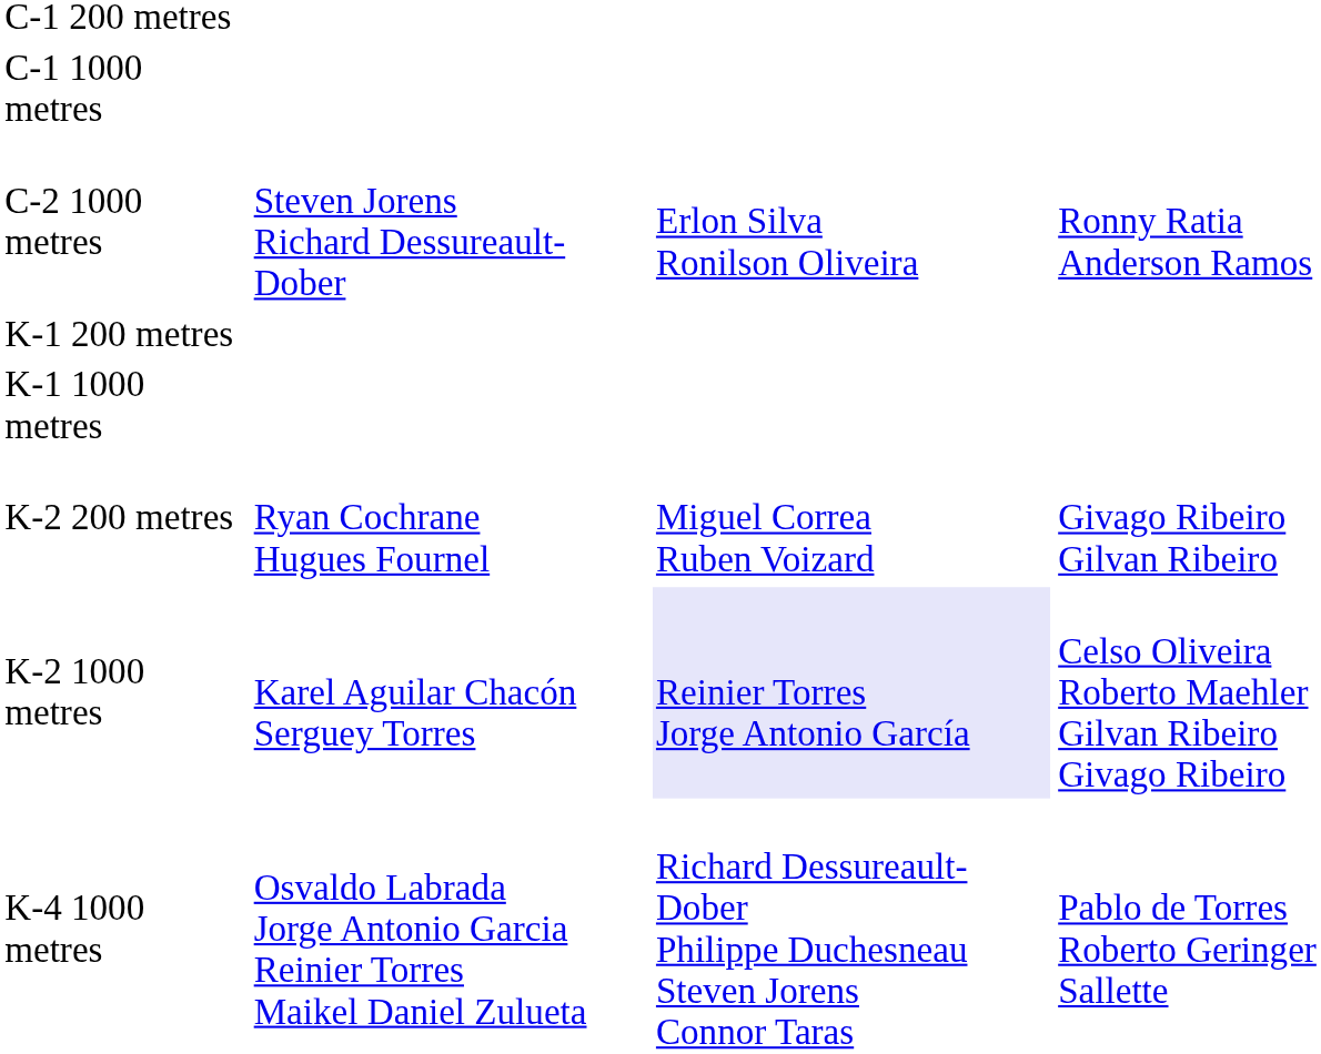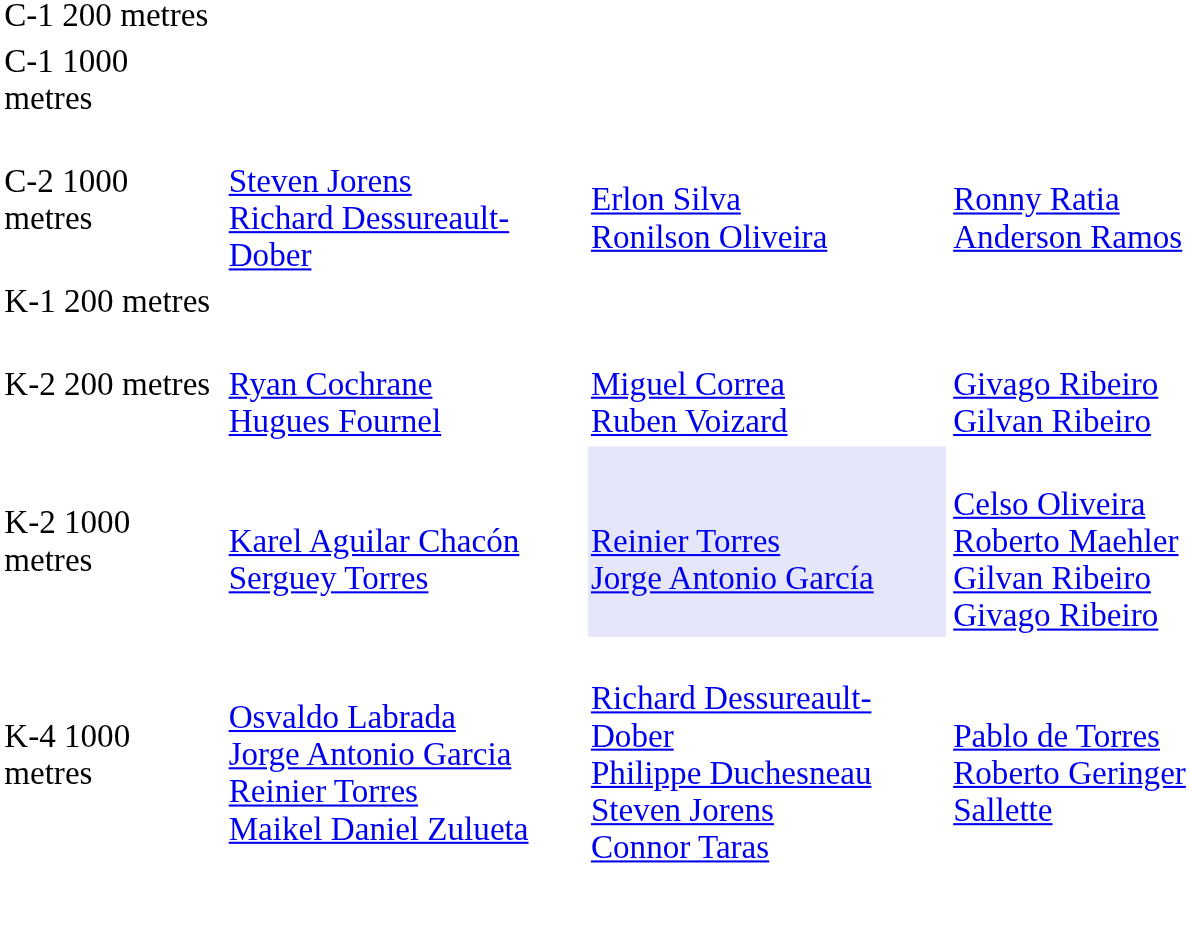- row: K-1 1000 metres
